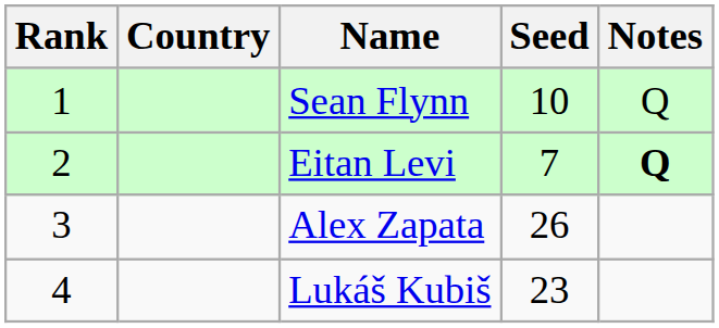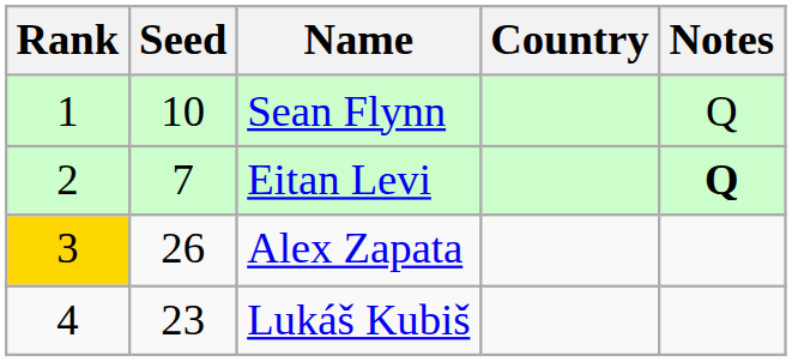columns swapped: Seed <-> Country
Alex Zapata | Rank: no background -> gold background
